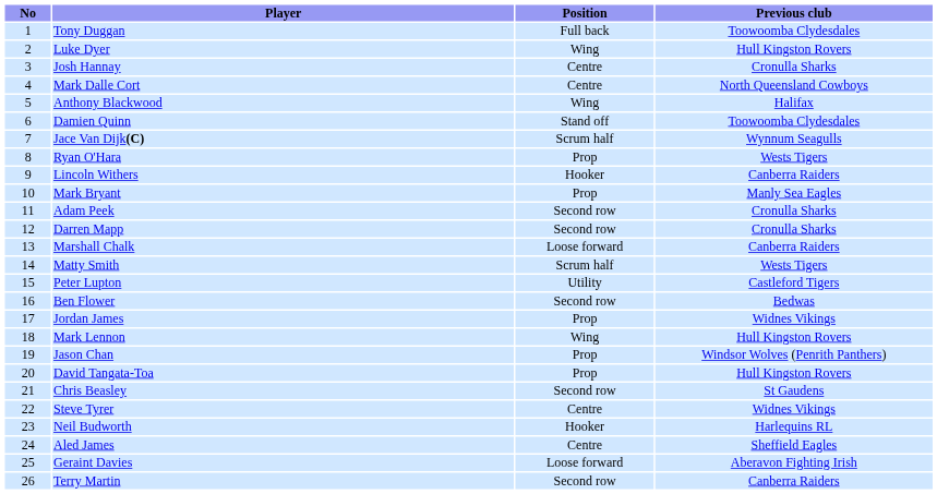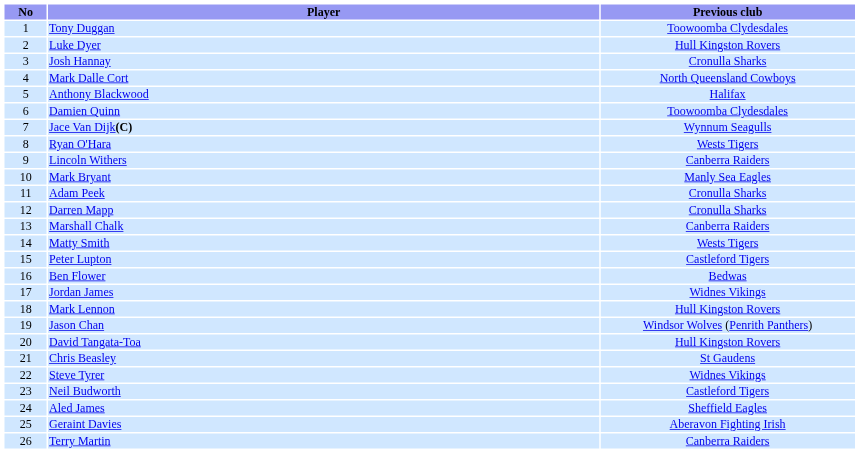- column: Position | Full back | Wing | Centre | Centre | Wing | Stand off | Scrum half | Prop | Hooker | Prop | Second row | Second row | Loose forward | Scrum half | Utility | Second row | Prop | Wing | Prop | Prop | Second row | Centre | Hooker | Centre | Loose forward | Second row
Neil Budworth | Previous club: Harlequins RL -> Castleford Tigers
